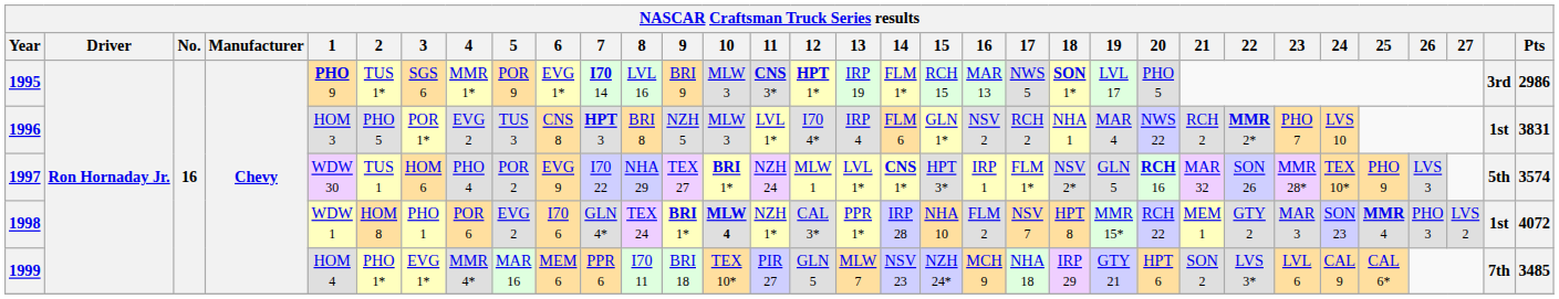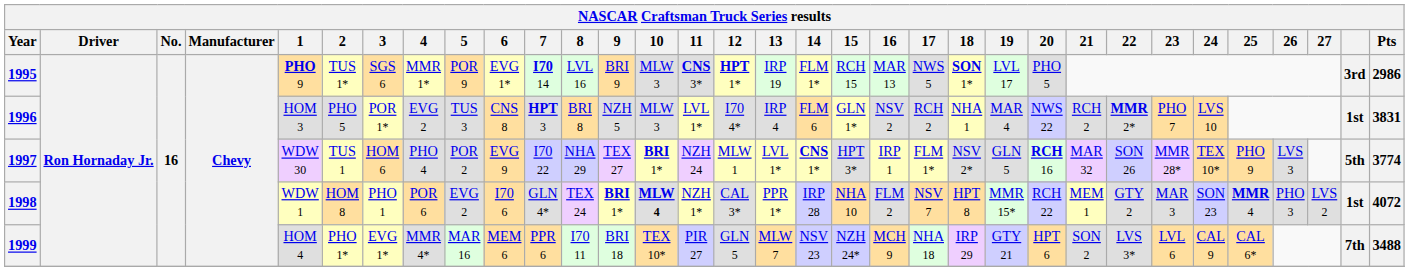1997 | Pts: 3574 -> 3774
1999 | Pts: 3485 -> 3488
